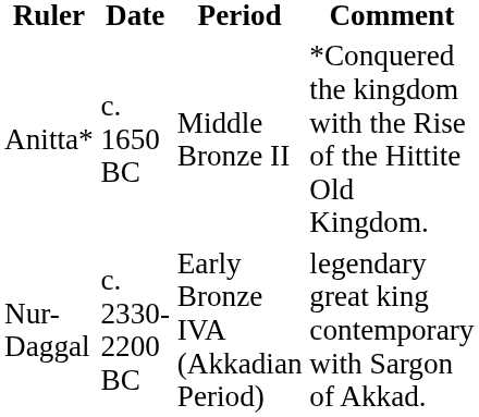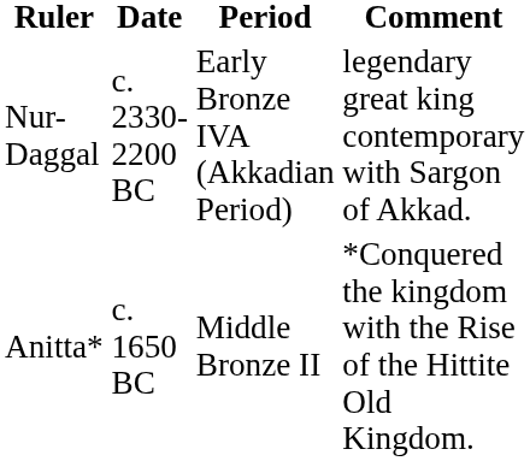rows swapped: Nur-Daggal <-> Anitta*
